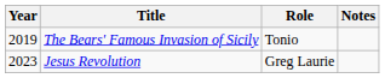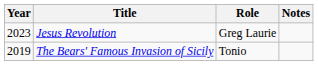rows swapped: The Bears' Famous Invasion of Sicily <-> Jesus Revolution
